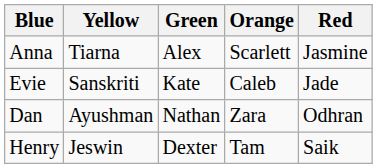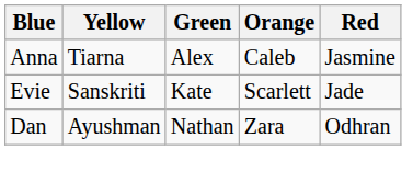Anna | Orange: Scarlett -> Caleb
Evie | Orange: Caleb -> Scarlett
- row: Henry | Jeswin | Dexter | Tam | Saik
